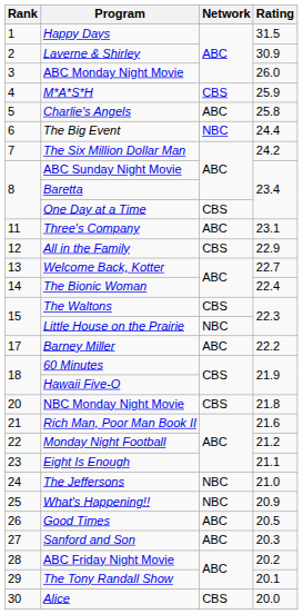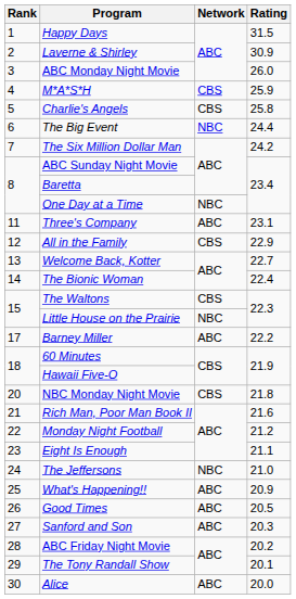Charlie's Angels | Network: ABC -> CBS
One Day at a Time | Network: CBS -> NBC
What's Happening!! | Network: NBC -> ABC
Alice | Network: CBS -> ABC
